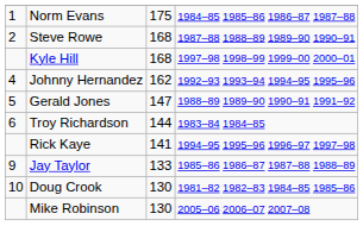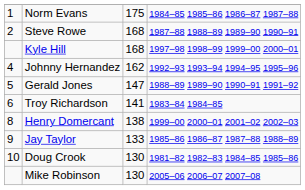Troy Richardson | column 3: 144 -> 141
- row: Rick Kaye | 141 | 1994–95 1995–96 1996–97 1997–98
+ row: 8 | Henry Domercant | 138 | 1999–00 2000–01 2001–02 2002–03
